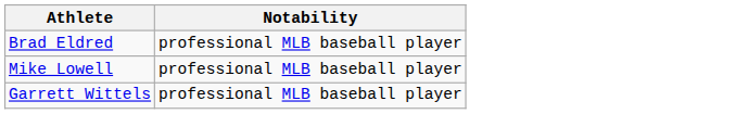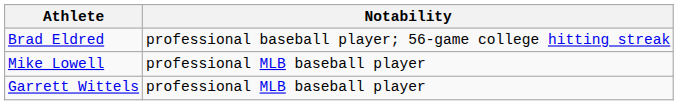Brad Eldred | Notability: professional MLB baseball player -> professional baseball player; 56-game college hitting streak
